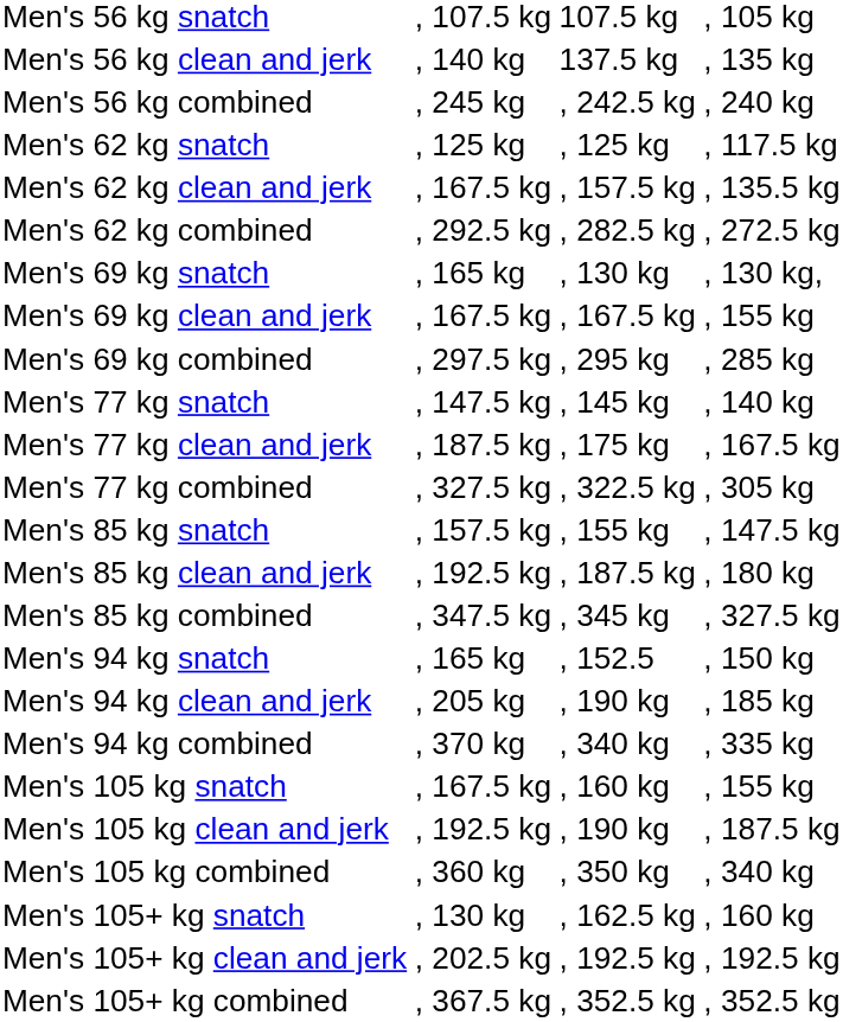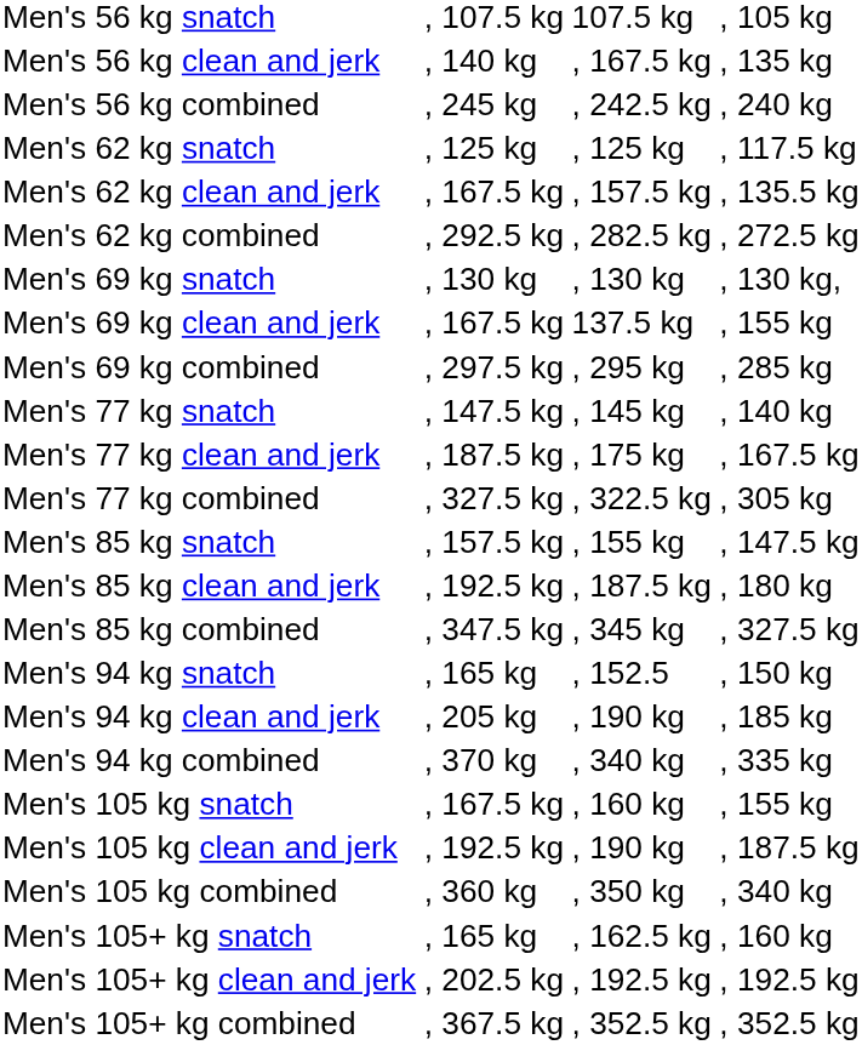Men's 56 kg clean and jerk | column 3: 137.5 kg -> , 167.5 kg
Men's 69 kg snatch | column 2: , 165 kg -> , 130 kg
Men's 69 kg clean and jerk | column 3: , 167.5 kg -> 137.5 kg
Men's 105+ kg snatch | column 2: , 130 kg -> , 165 kg
